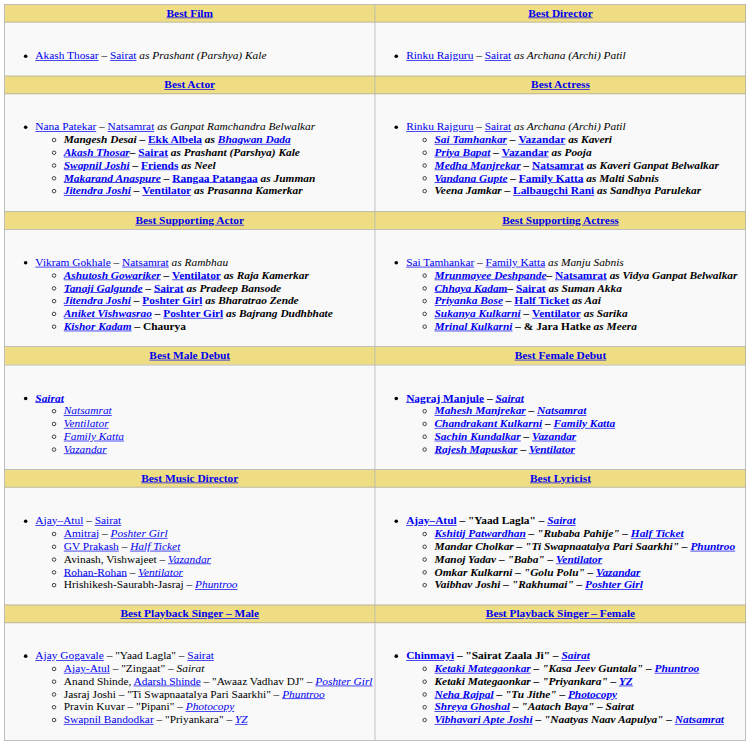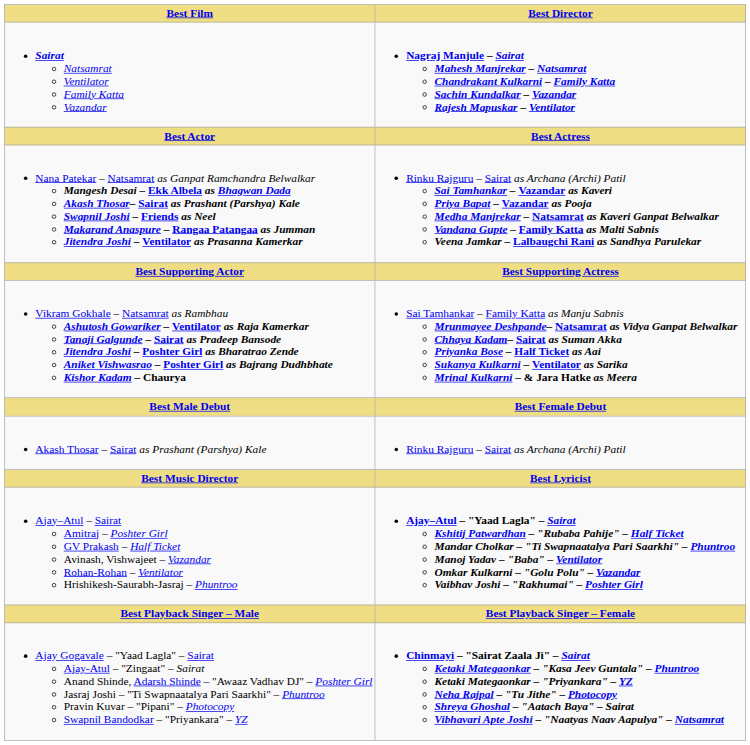rows swapped: Sairat Natsamrat Ventilator Family Katta Vazandar <-> Akash Thosar – Sairat as Prashant (Parshya) Kale
